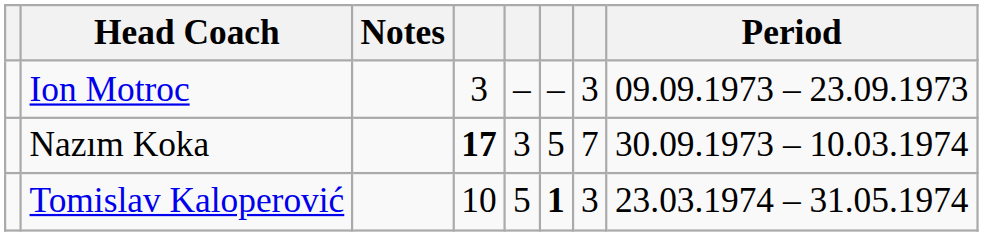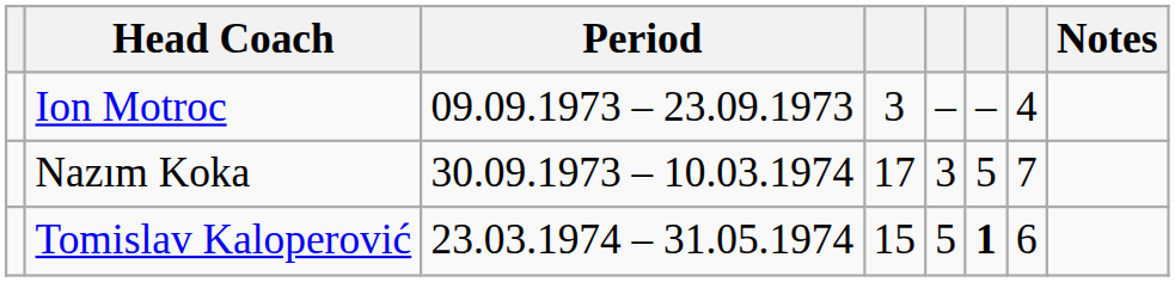columns swapped: Period <-> Notes
Ion Motroc | column 7: 3 -> 4
Nazım Koka | column 4: bold -> normal
Tomislav Kaloperović | column 4: 10 -> 15
Tomislav Kaloperović | column 7: 3 -> 6
